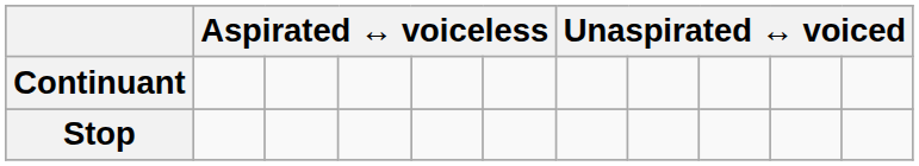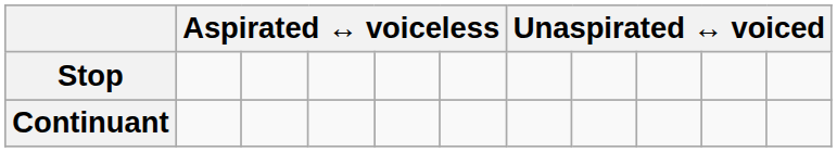rows swapped: Stop <-> Continuant
